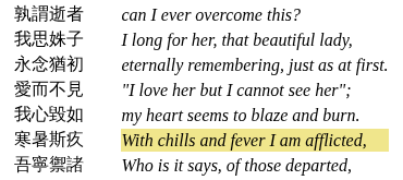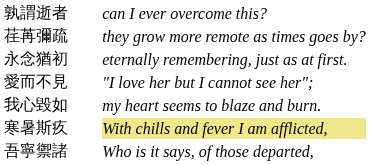+ row: 荏苒彌疏 | they grow more remote as times goes by?
- row: 我思姝子 | I long for her, that beautiful lady,
